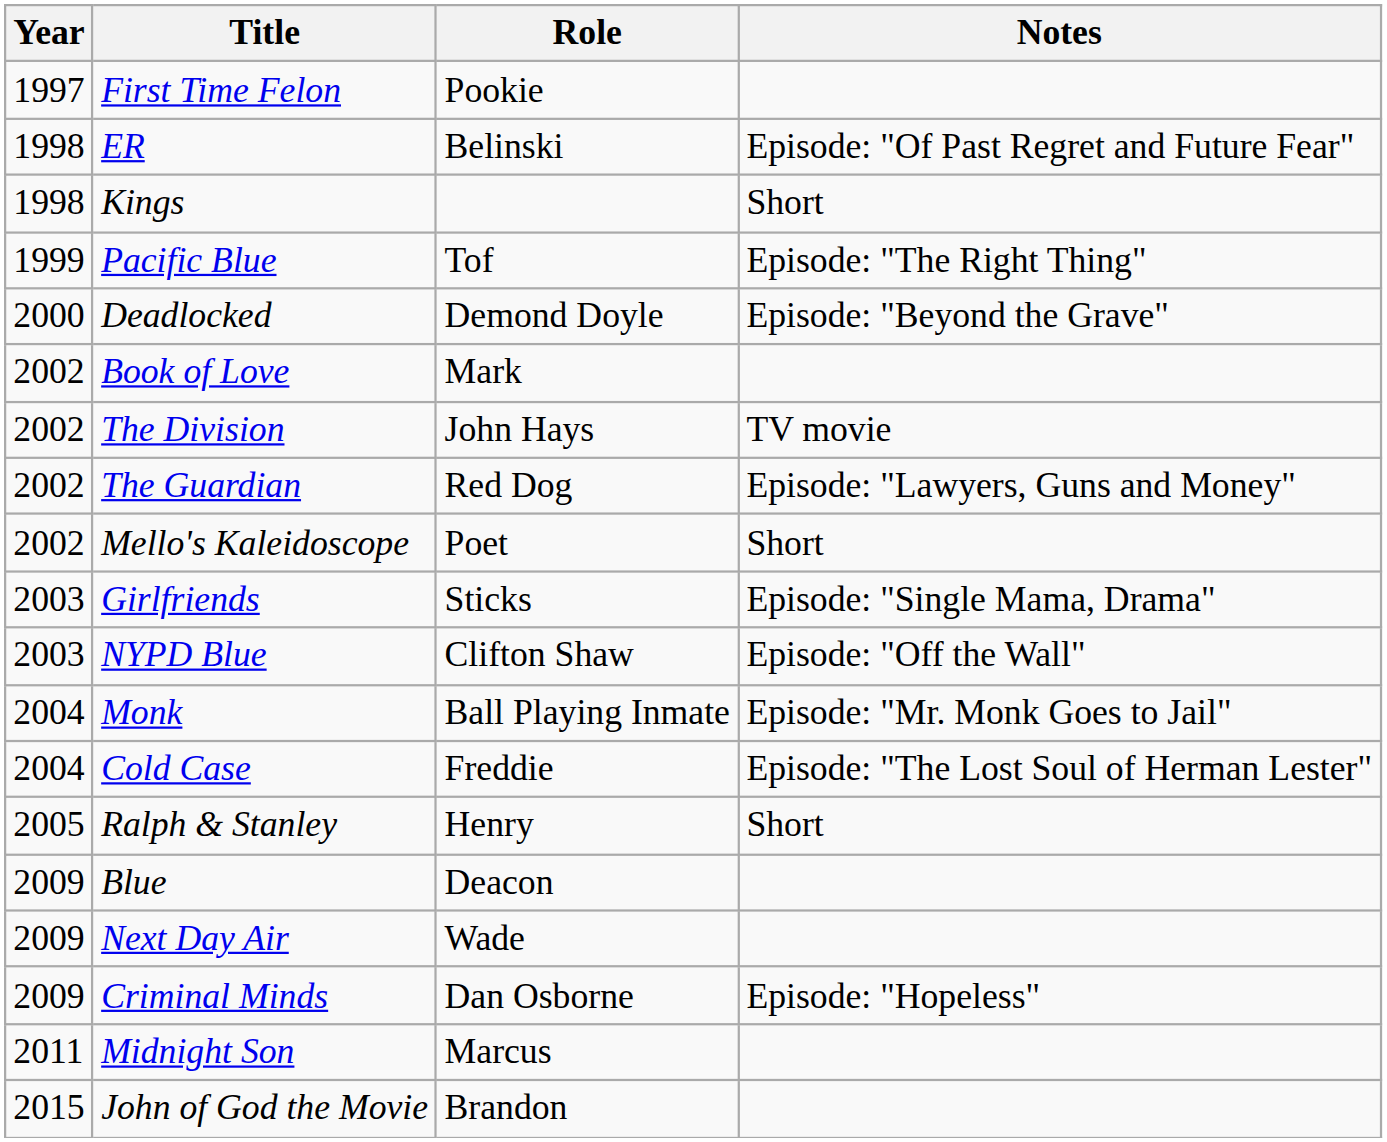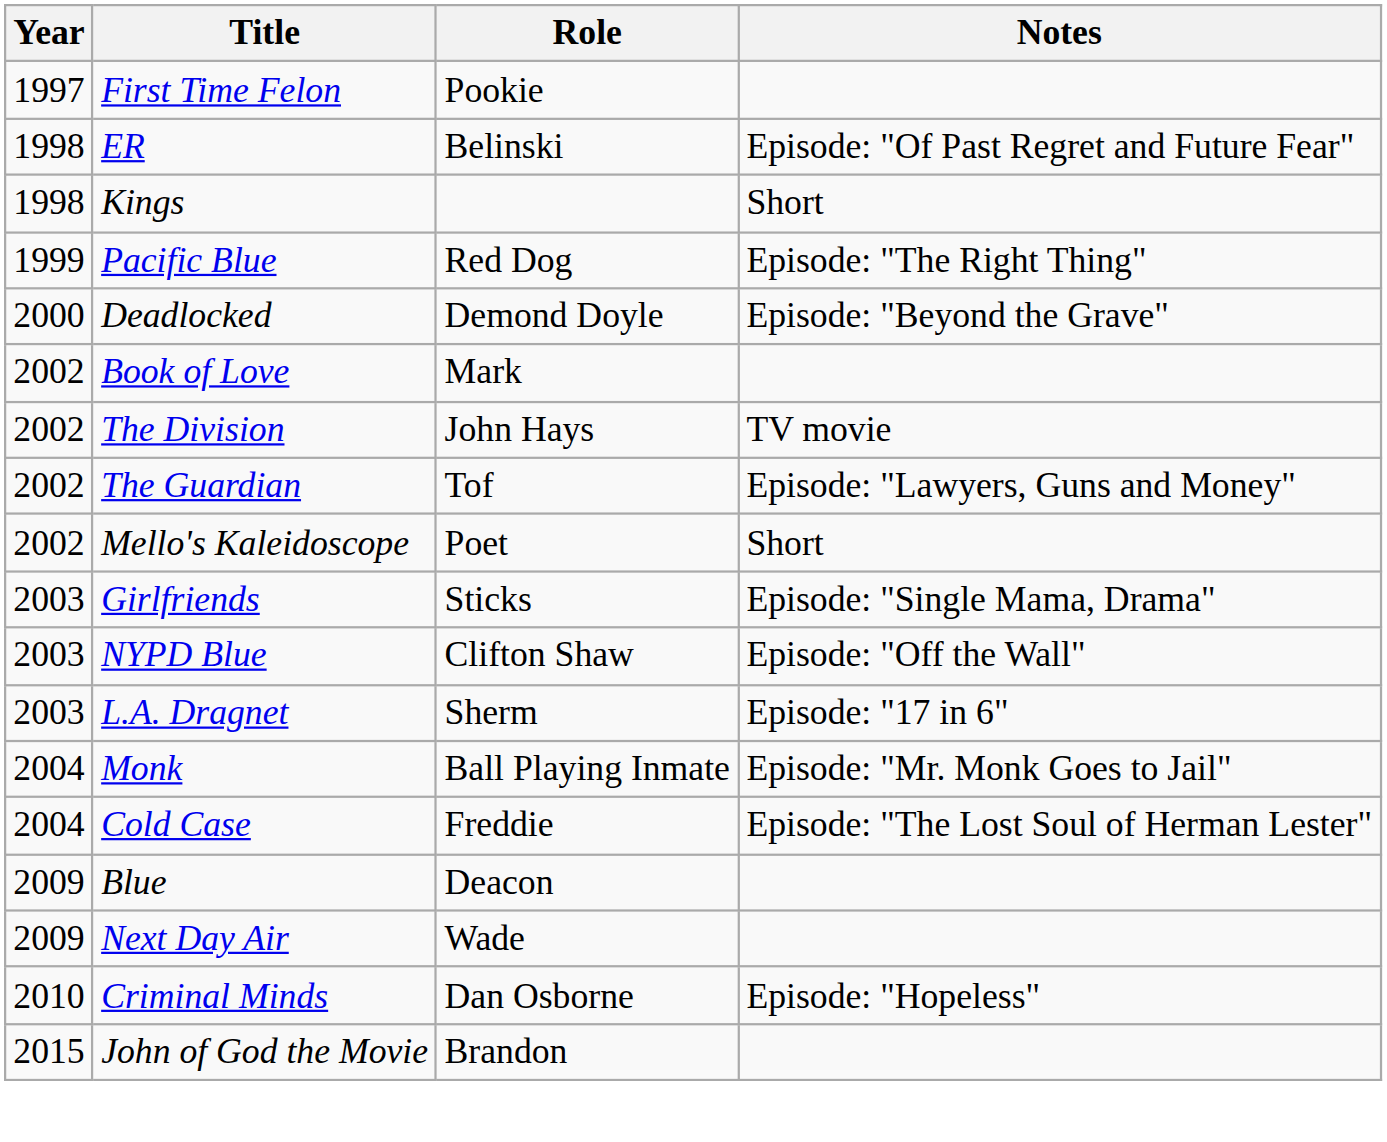Pacific Blue | Role: Tof -> Red Dog
The Guardian | Role: Red Dog -> Tof
+ row: 2003 | L.A. Dragnet | Sherm | Episode: "17 in 6"
- row: 2005 | Ralph & Stanley | Henry | Short
Criminal Minds | Year: 2009 -> 2010
- row: 2011 | Midnight Son | Marcus
